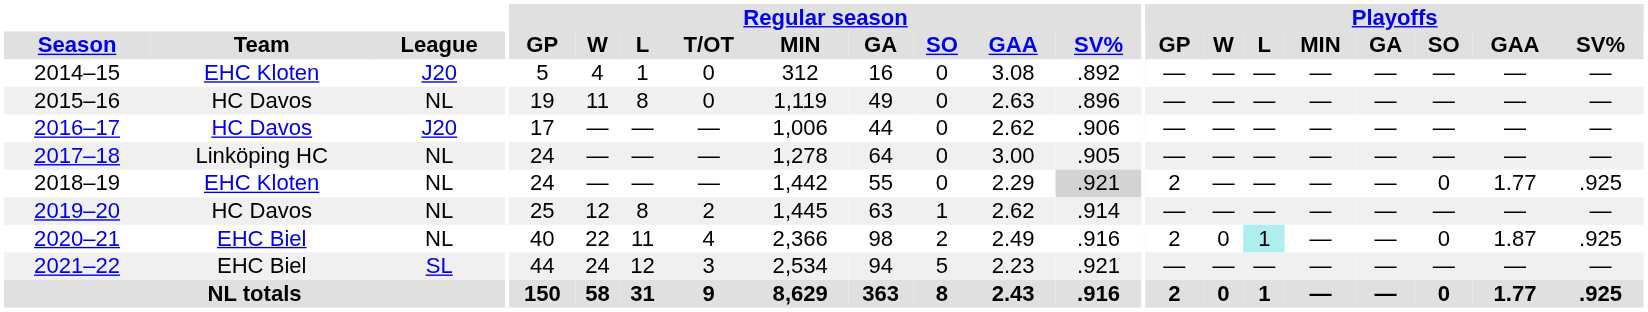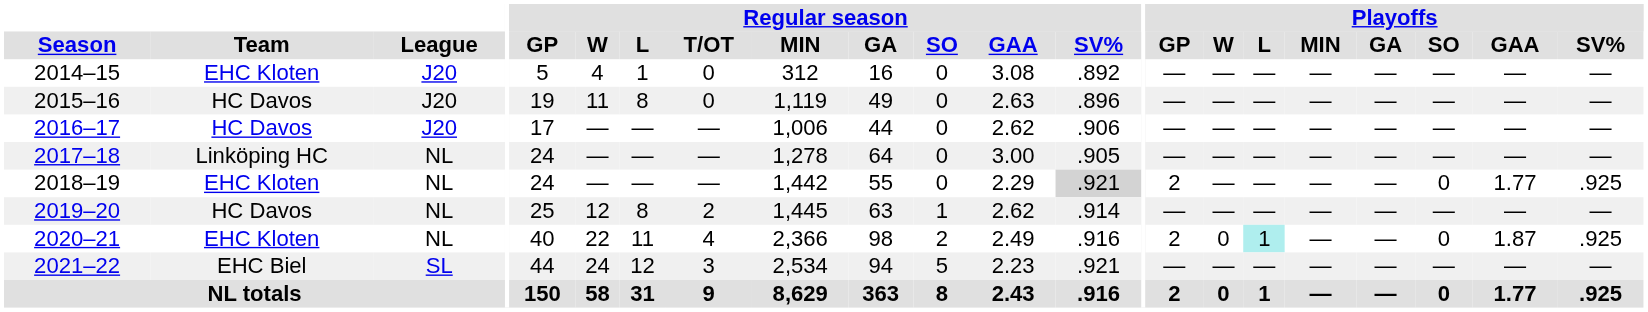2015–16 | League: NL -> J20
2020–21 | Team: EHC Biel -> EHC Kloten
